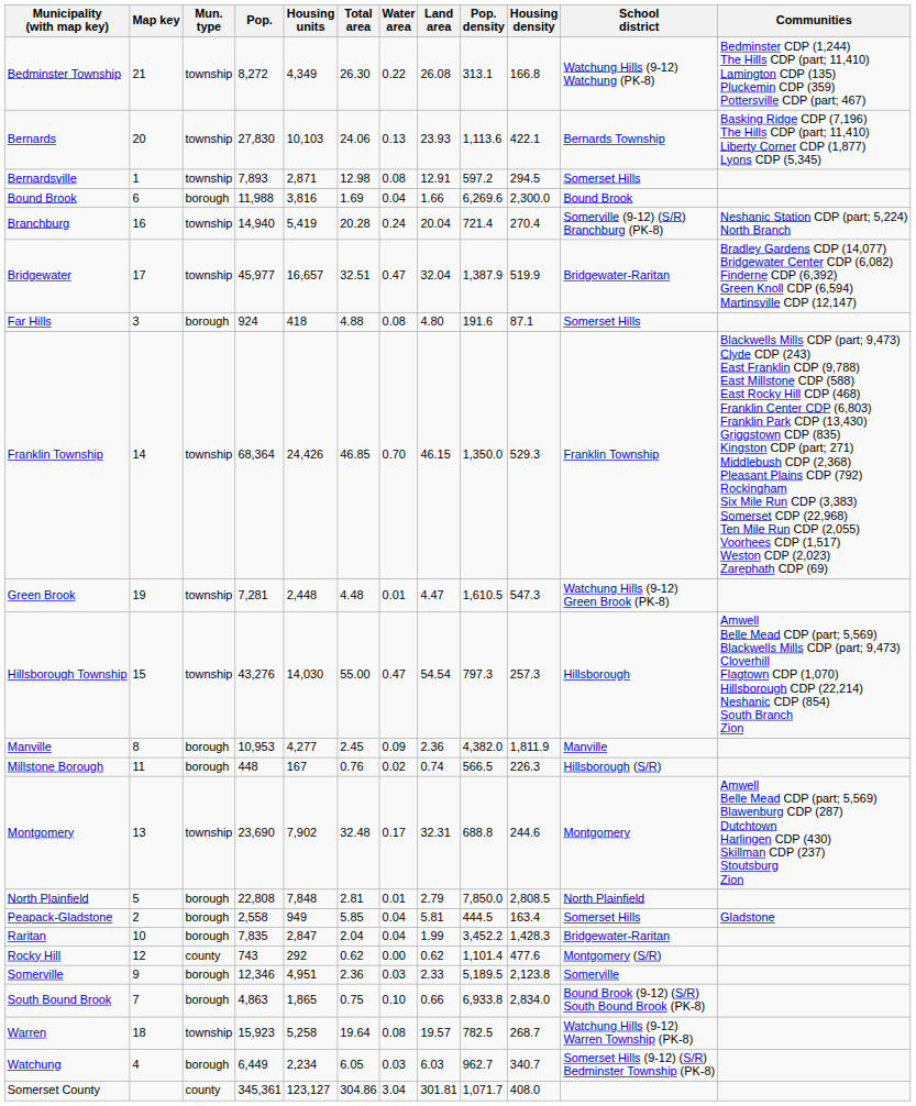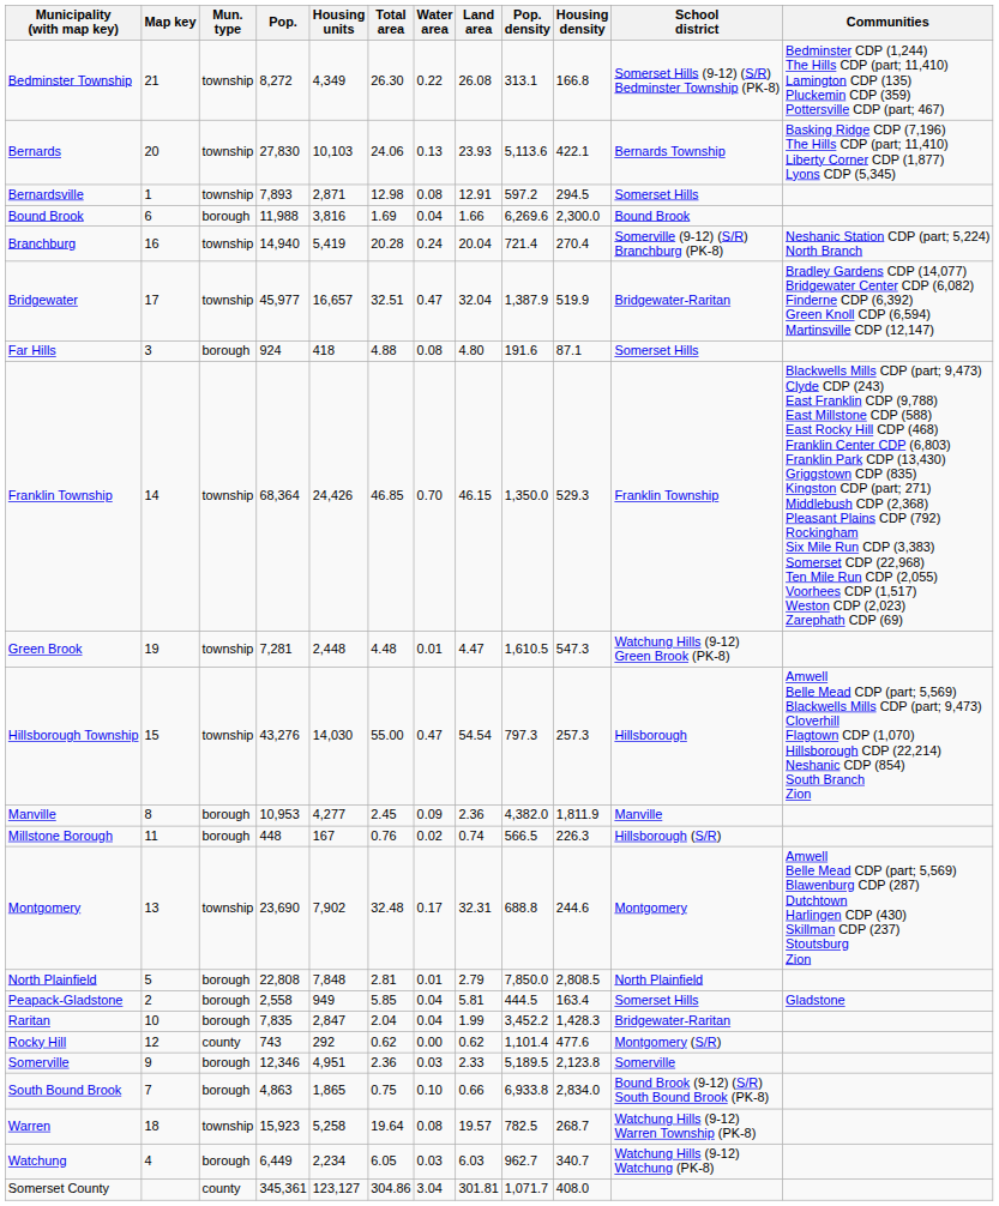Bedminster Township | School district: Watchung Hills (9-12) Watchung (PK-8) -> Somerset Hills (9-12) (S/R) Bedminster Township (PK-8)
Bernards | Pop. density: 1,113.6 -> 5,113.6
Watchung | School district: Somerset Hills (9-12) (S/R) Bedminster Township (PK-8) -> Watchung Hills (9-12) Watchung (PK-8)
